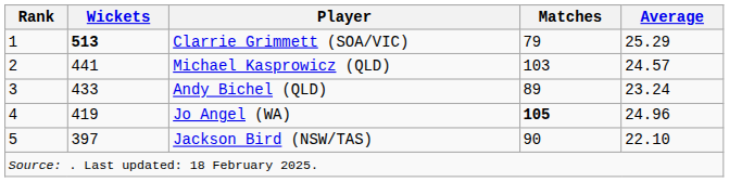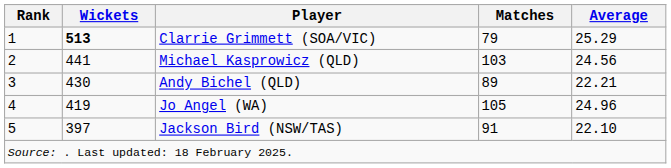Michael Kasprowicz (QLD) | Average: 24.57 -> 24.56
Andy Bichel (QLD) | Wickets: 433 -> 430
Andy Bichel (QLD) | Average: 23.24 -> 22.21
Jo Angel (WA) | Matches: bold -> normal
Jackson Bird (NSW/TAS) | Matches: 90 -> 91
